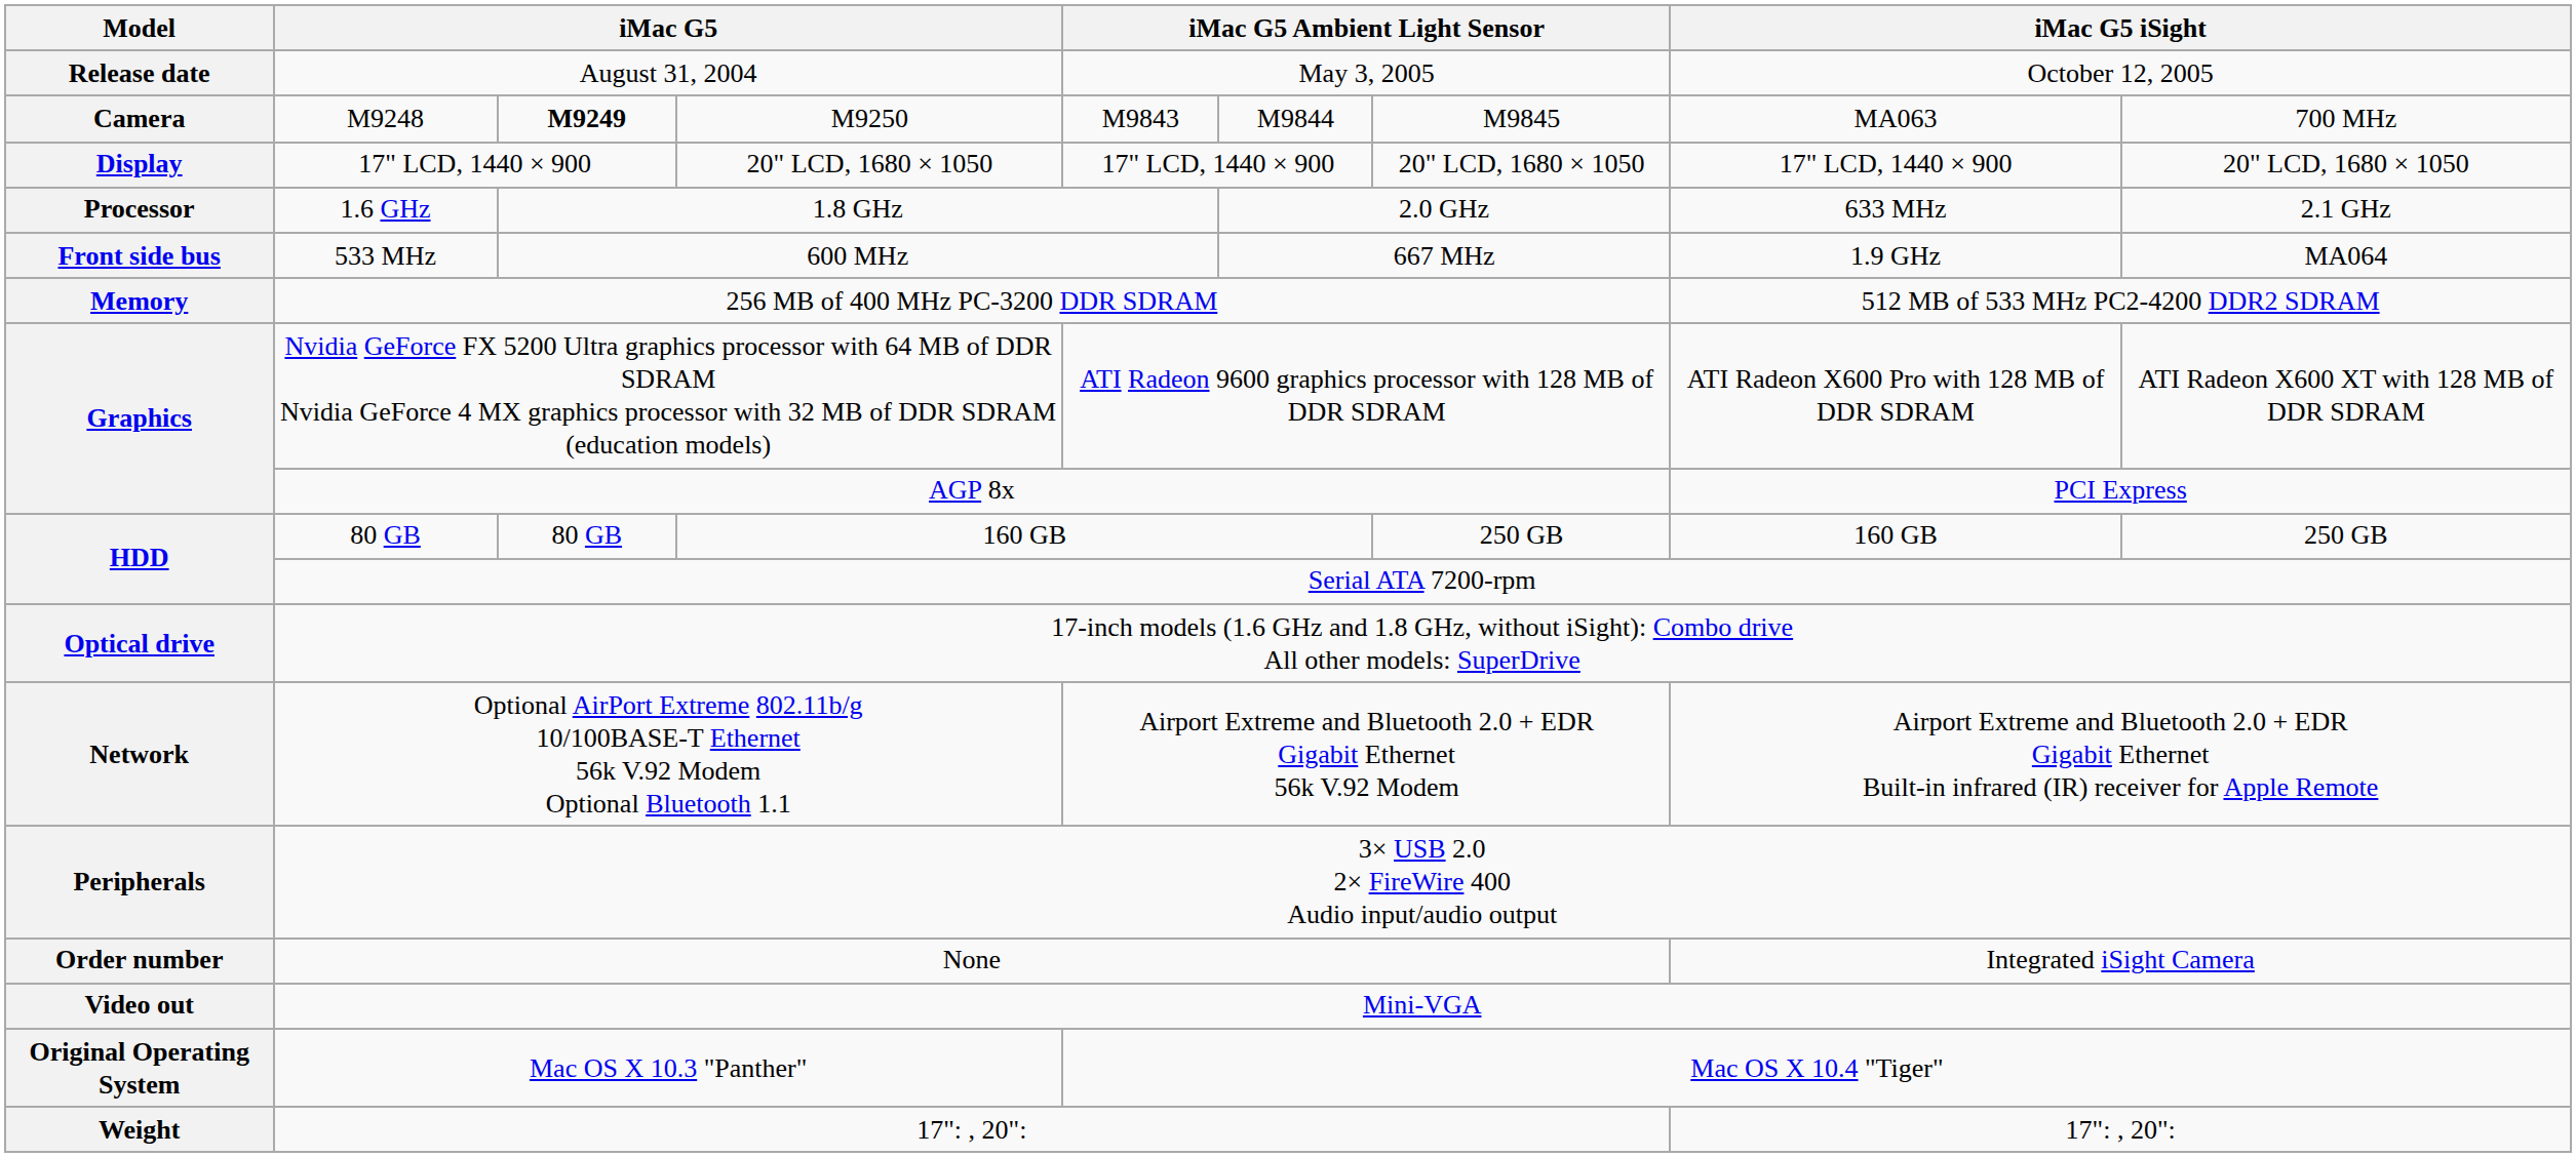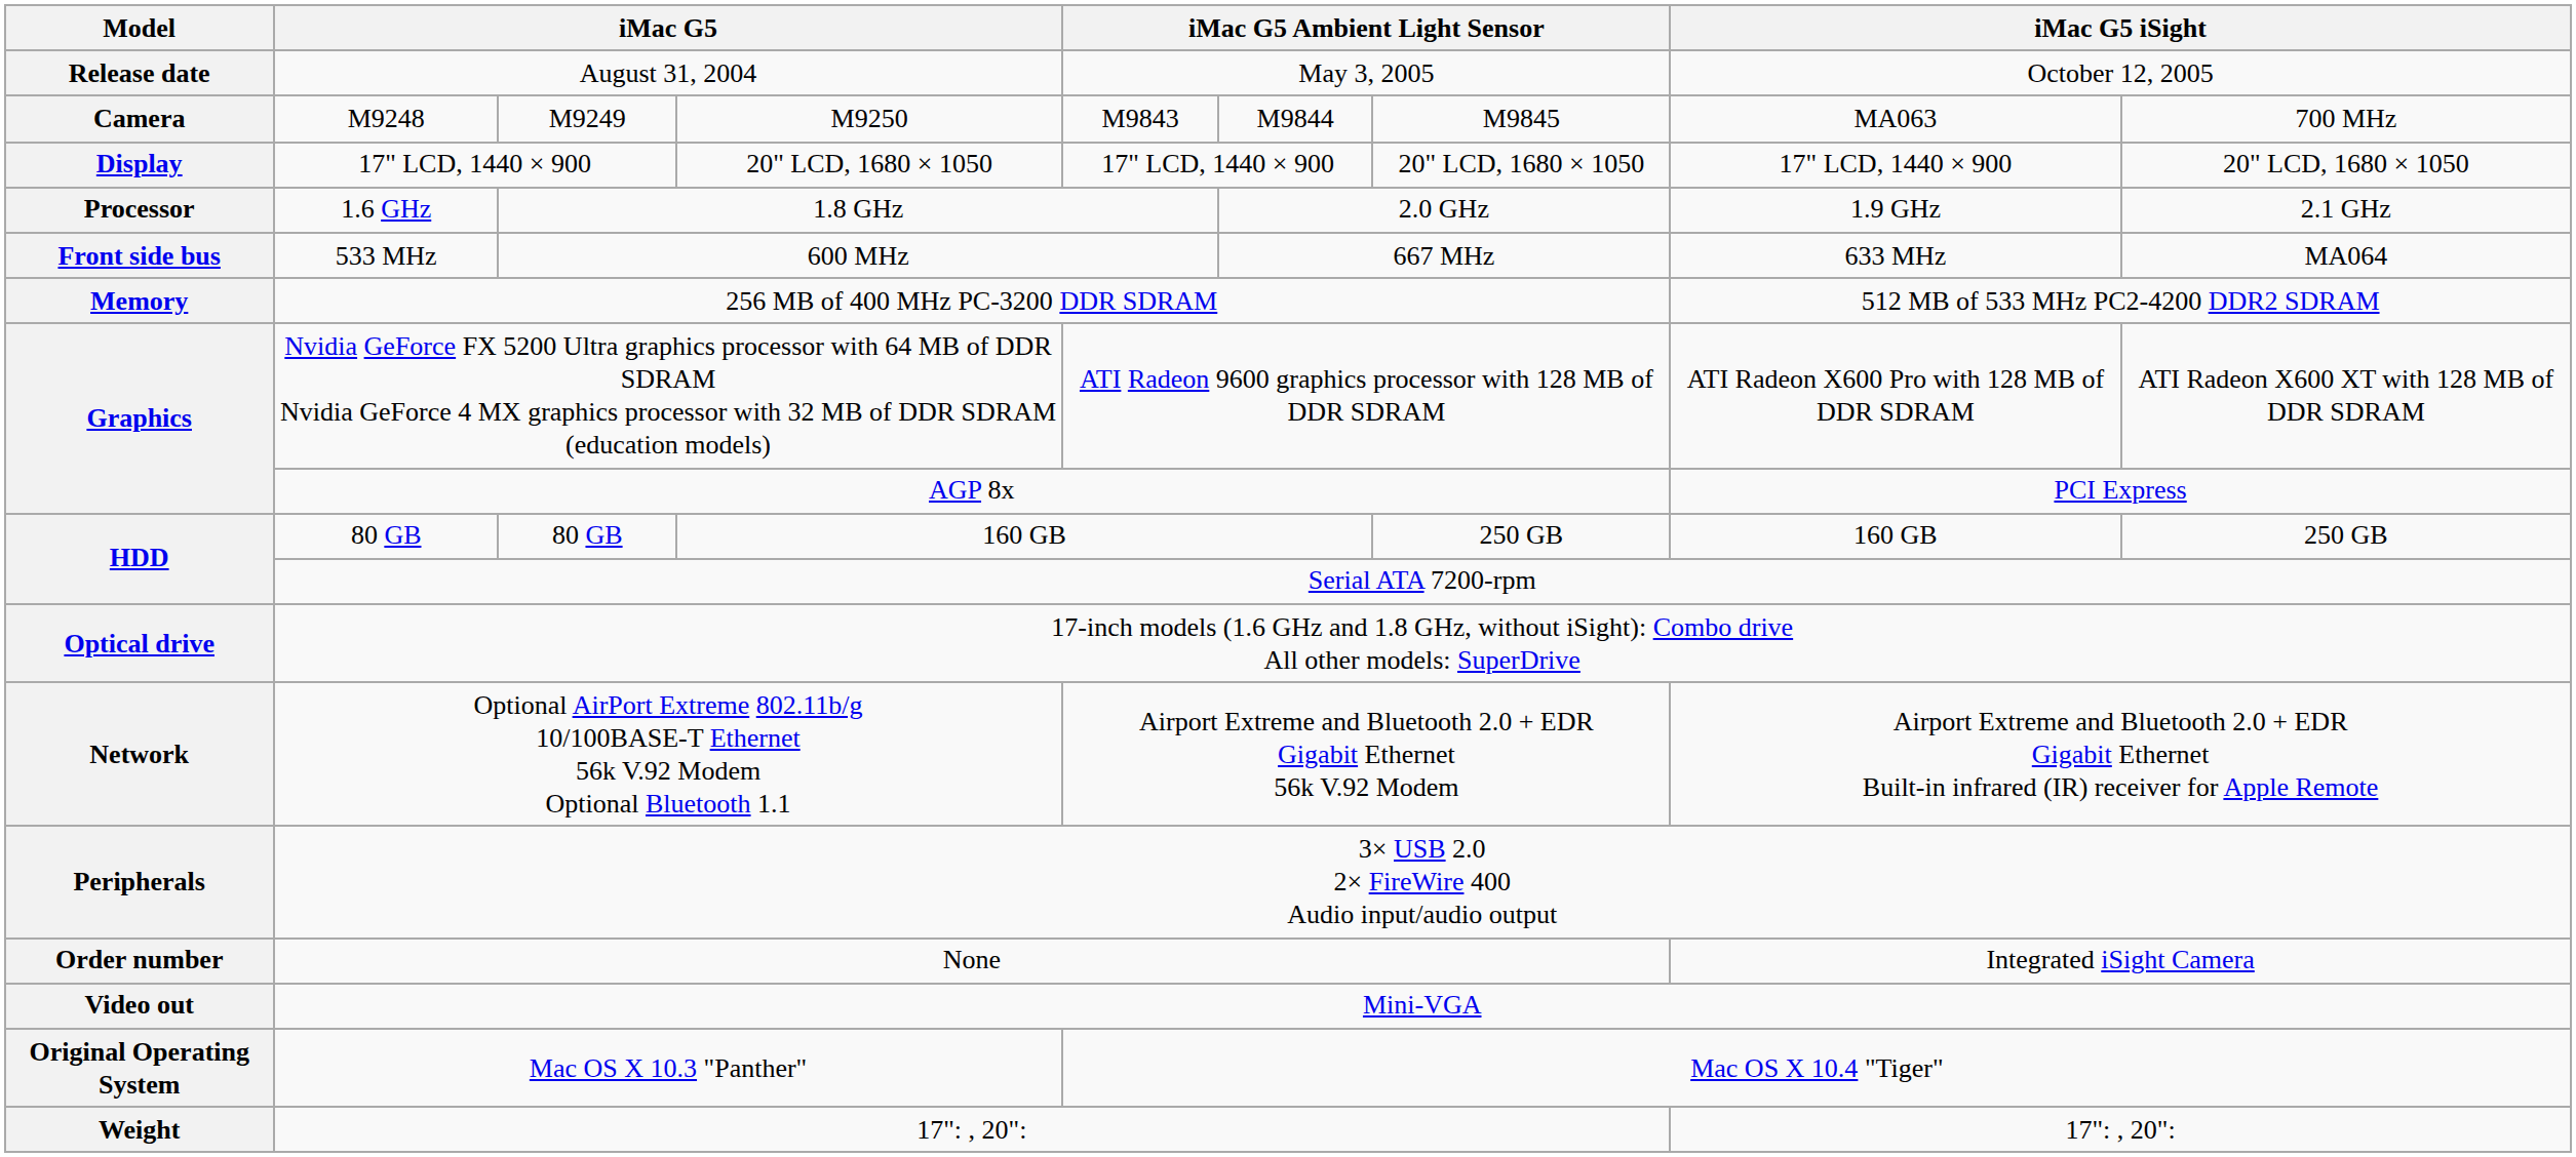M9248 | column 3: bold -> normal
1.6 GHz | column 8: 633 MHz -> 1.9 GHz
533 MHz | column 8: 1.9 GHz -> 633 MHz
